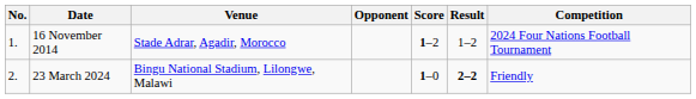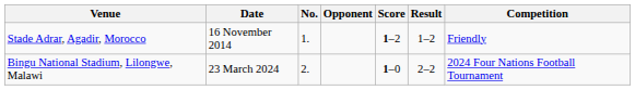columns swapped: No. <-> Venue
16 November 2014 | Competition: 2024 Four Nations Football Tournament -> Friendly
23 March 2024 | Result: bold -> normal
23 March 2024 | Competition: Friendly -> 2024 Four Nations Football Tournament
